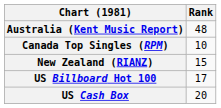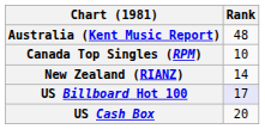New Zealand (RIANZ) | Rank: 15 -> 14
US Billboard Hot 100 | Rank: no background -> lavender background
